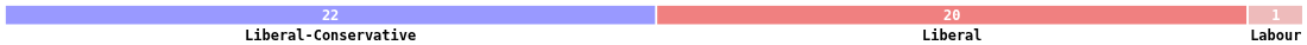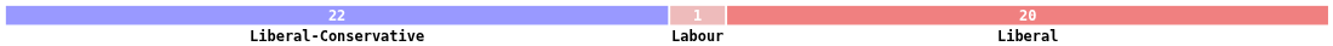columns swapped: 20 <-> 1
